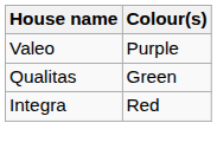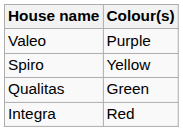+ row: Spiro | Yellow
